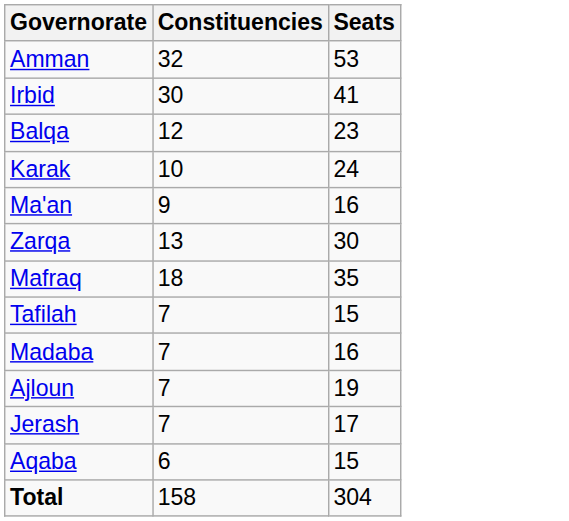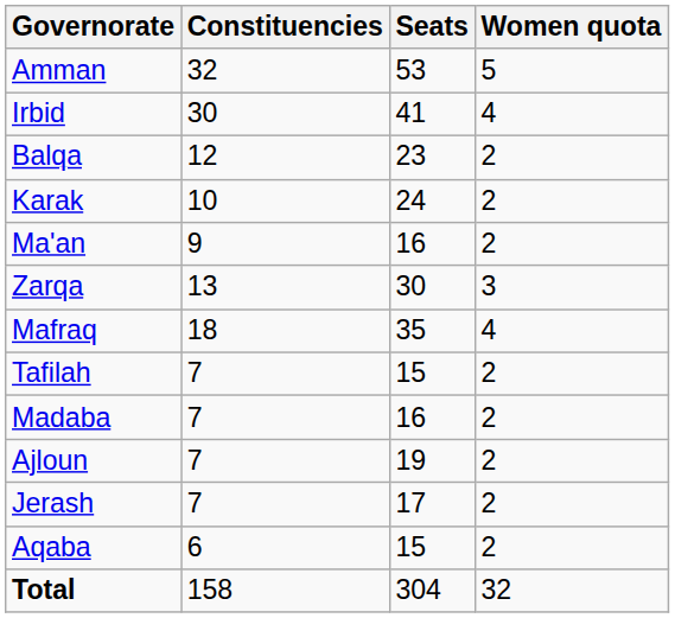+ column: Women quota | 5 | 4 | 2 | 2 | 2 | 3 | 4 | 2 | 2 | 2 | 2 | 2 | 32
